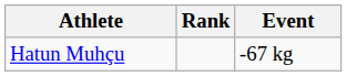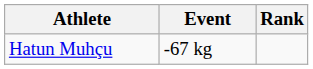columns swapped: Event <-> Rank
